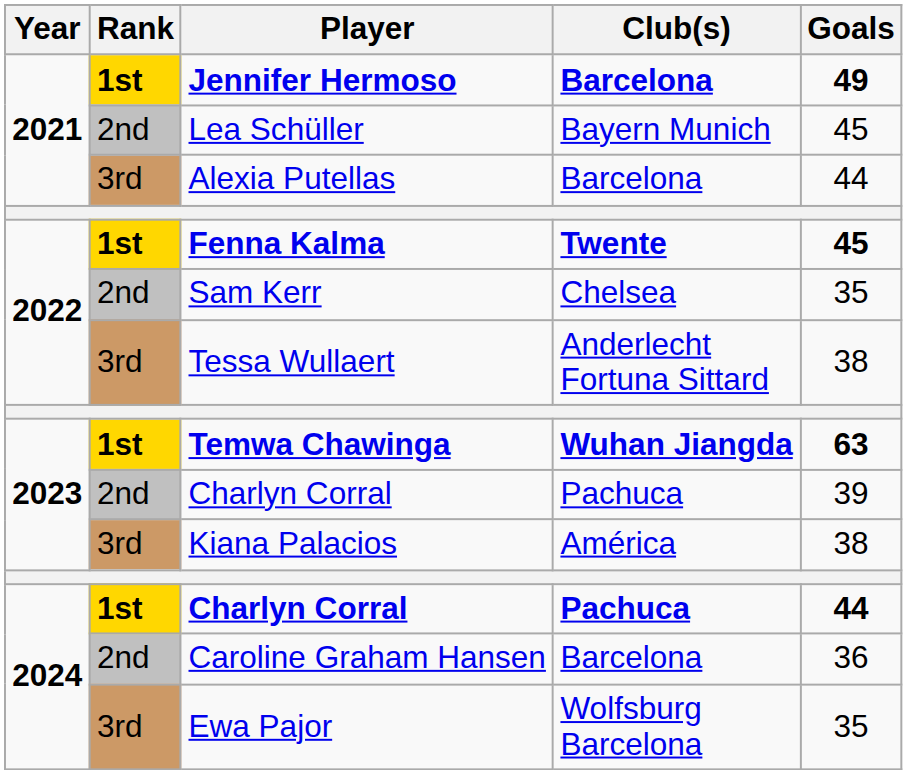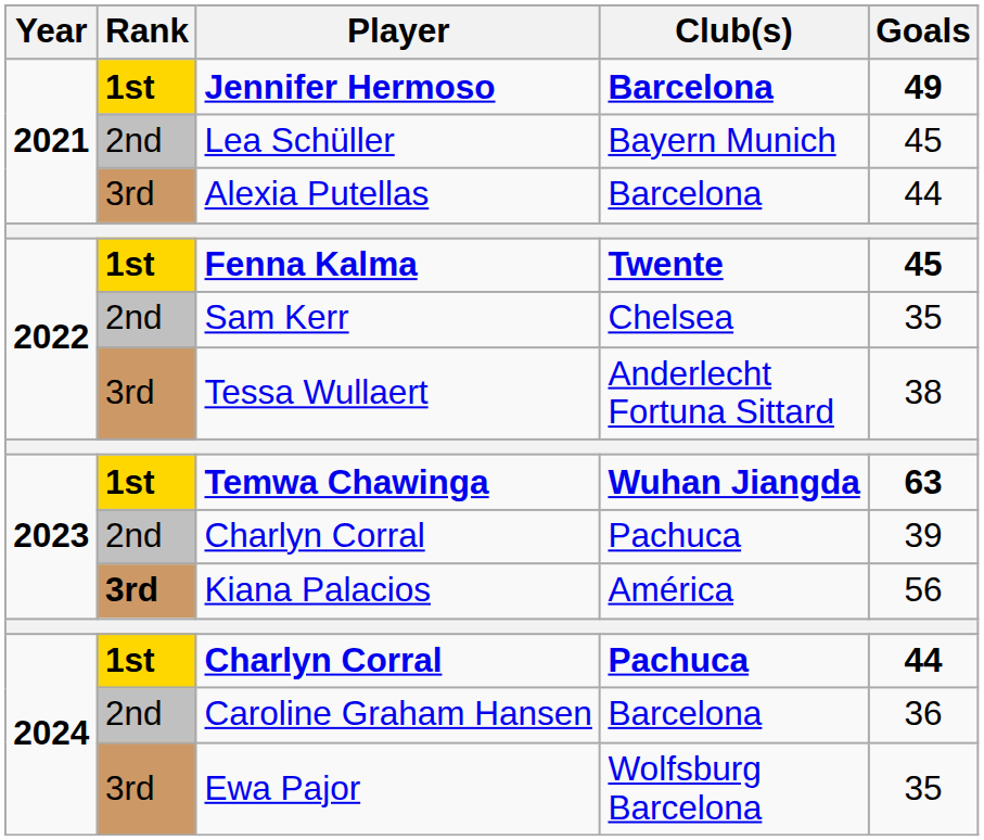Kiana Palacios | Rank: normal -> bold
Kiana Palacios | Goals: 38 -> 56
